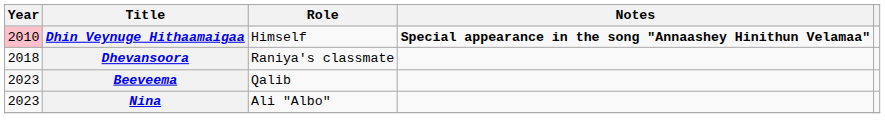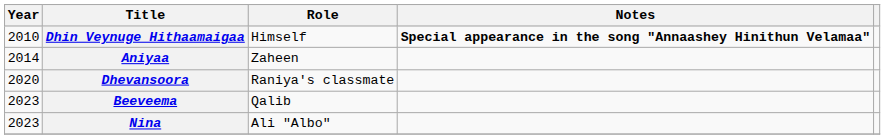Dhin Veynuge Hithaamaigaa | Year: pink background -> no background
+ row: 2014 | Aniyaa | Zaheen
Dhevansoora | Year: 2018 -> 2020
